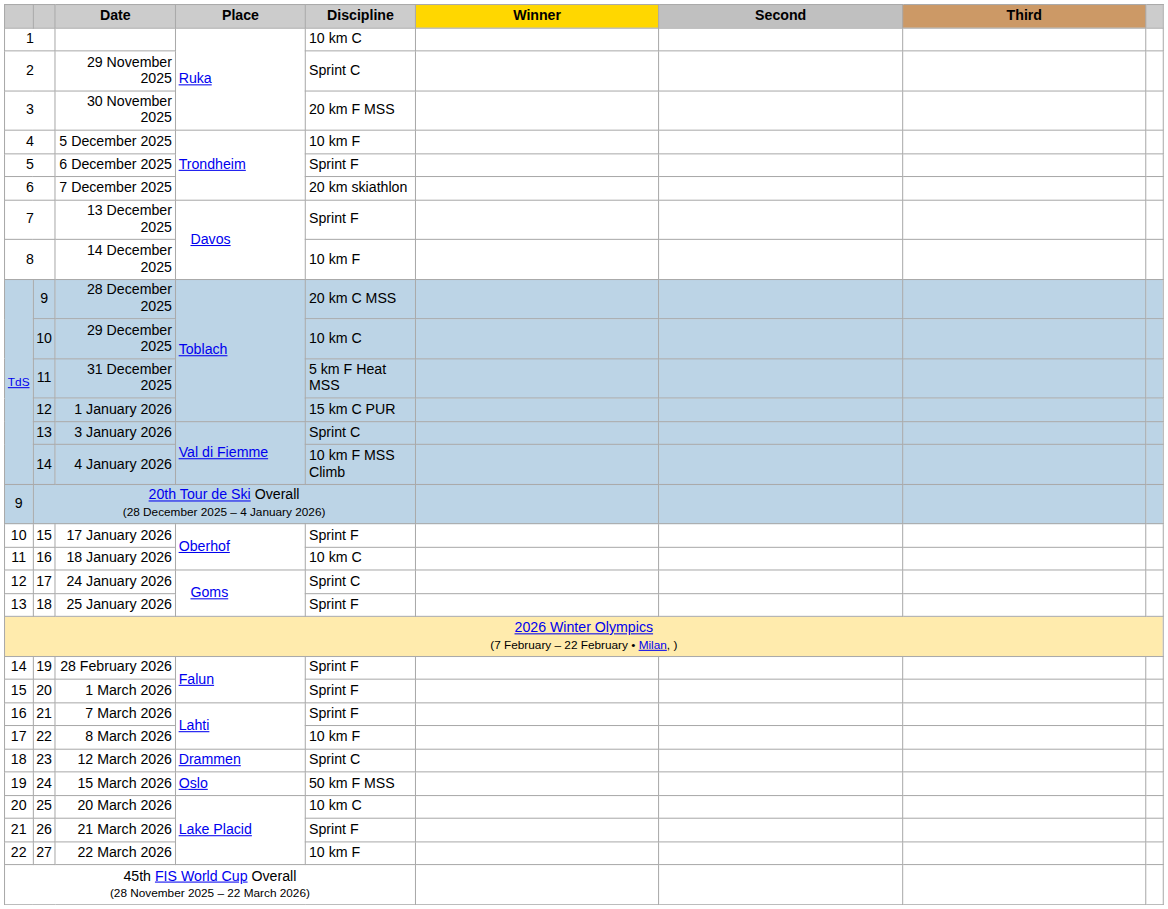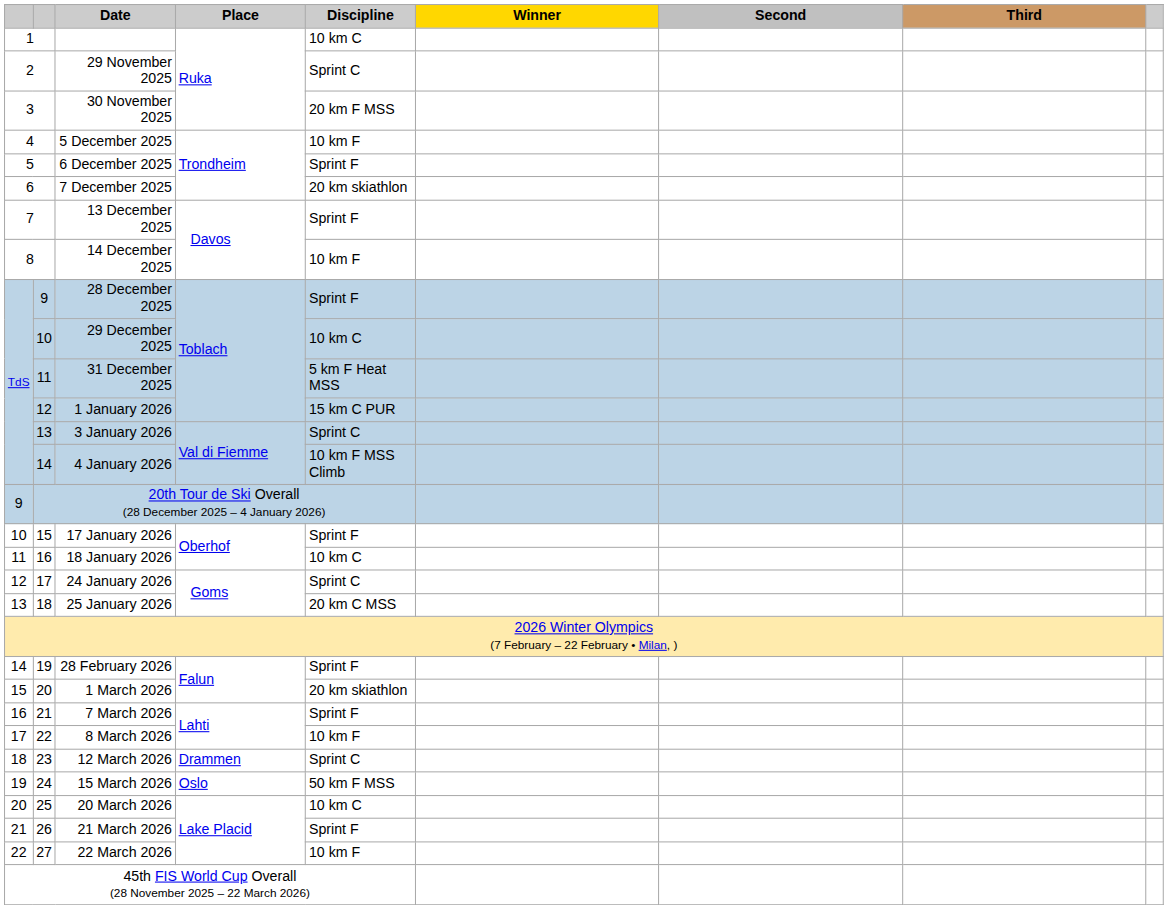28 December 2025 | Discipline: 20 km C MSS -> Sprint F
25 January 2026 | Discipline: Sprint F -> 20 km C MSS
1 March 2026 | Discipline: Sprint F -> 20 km skiathlon
